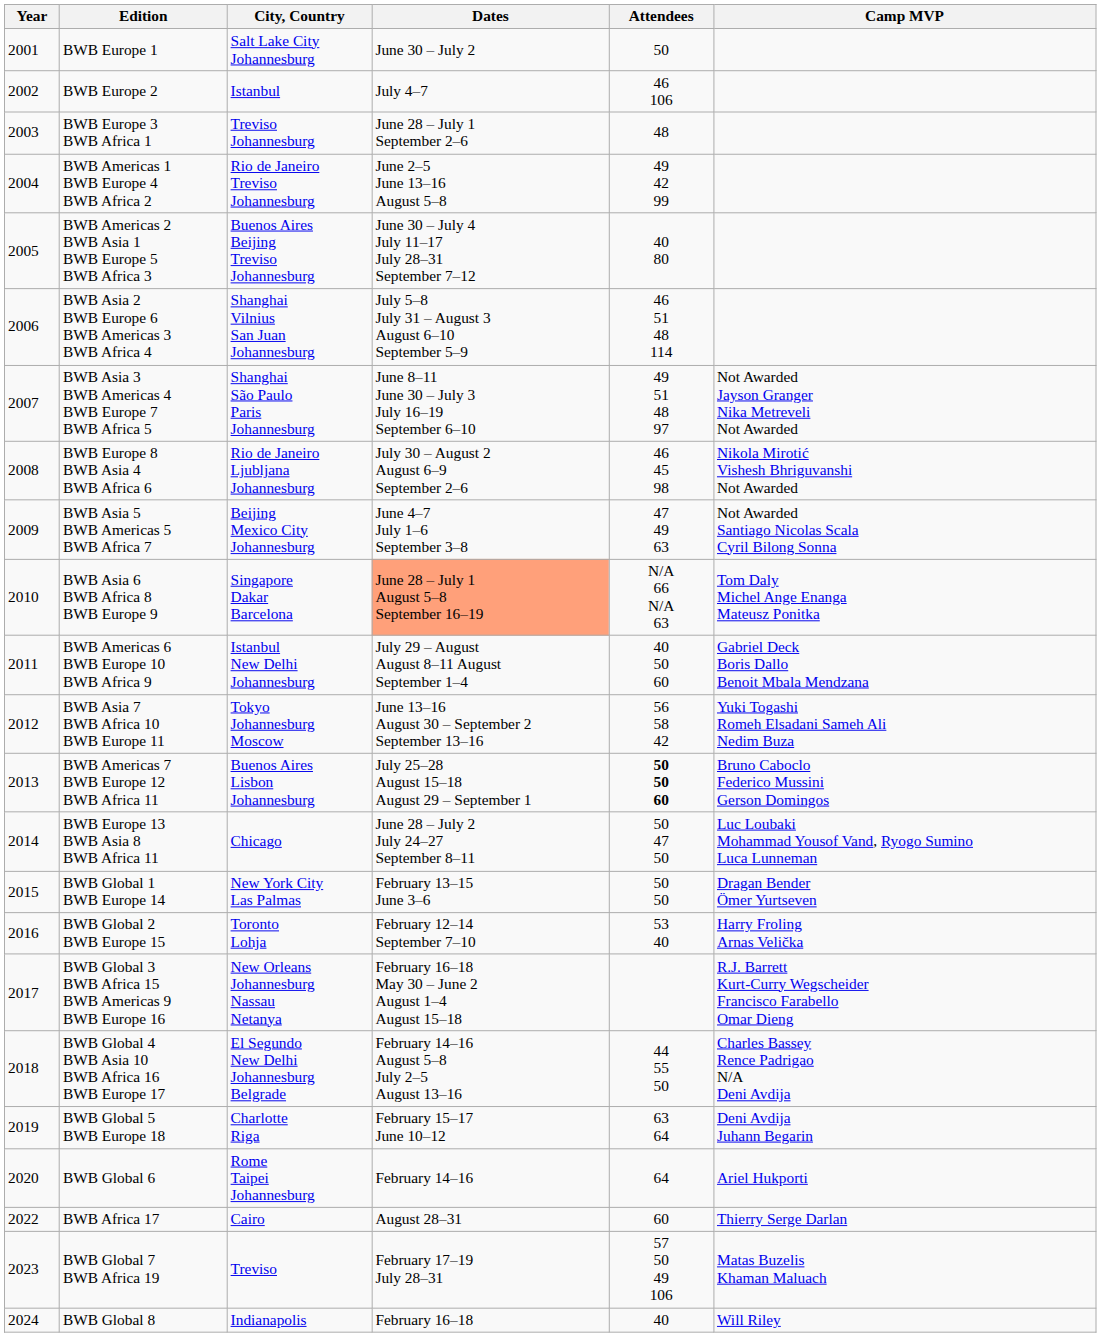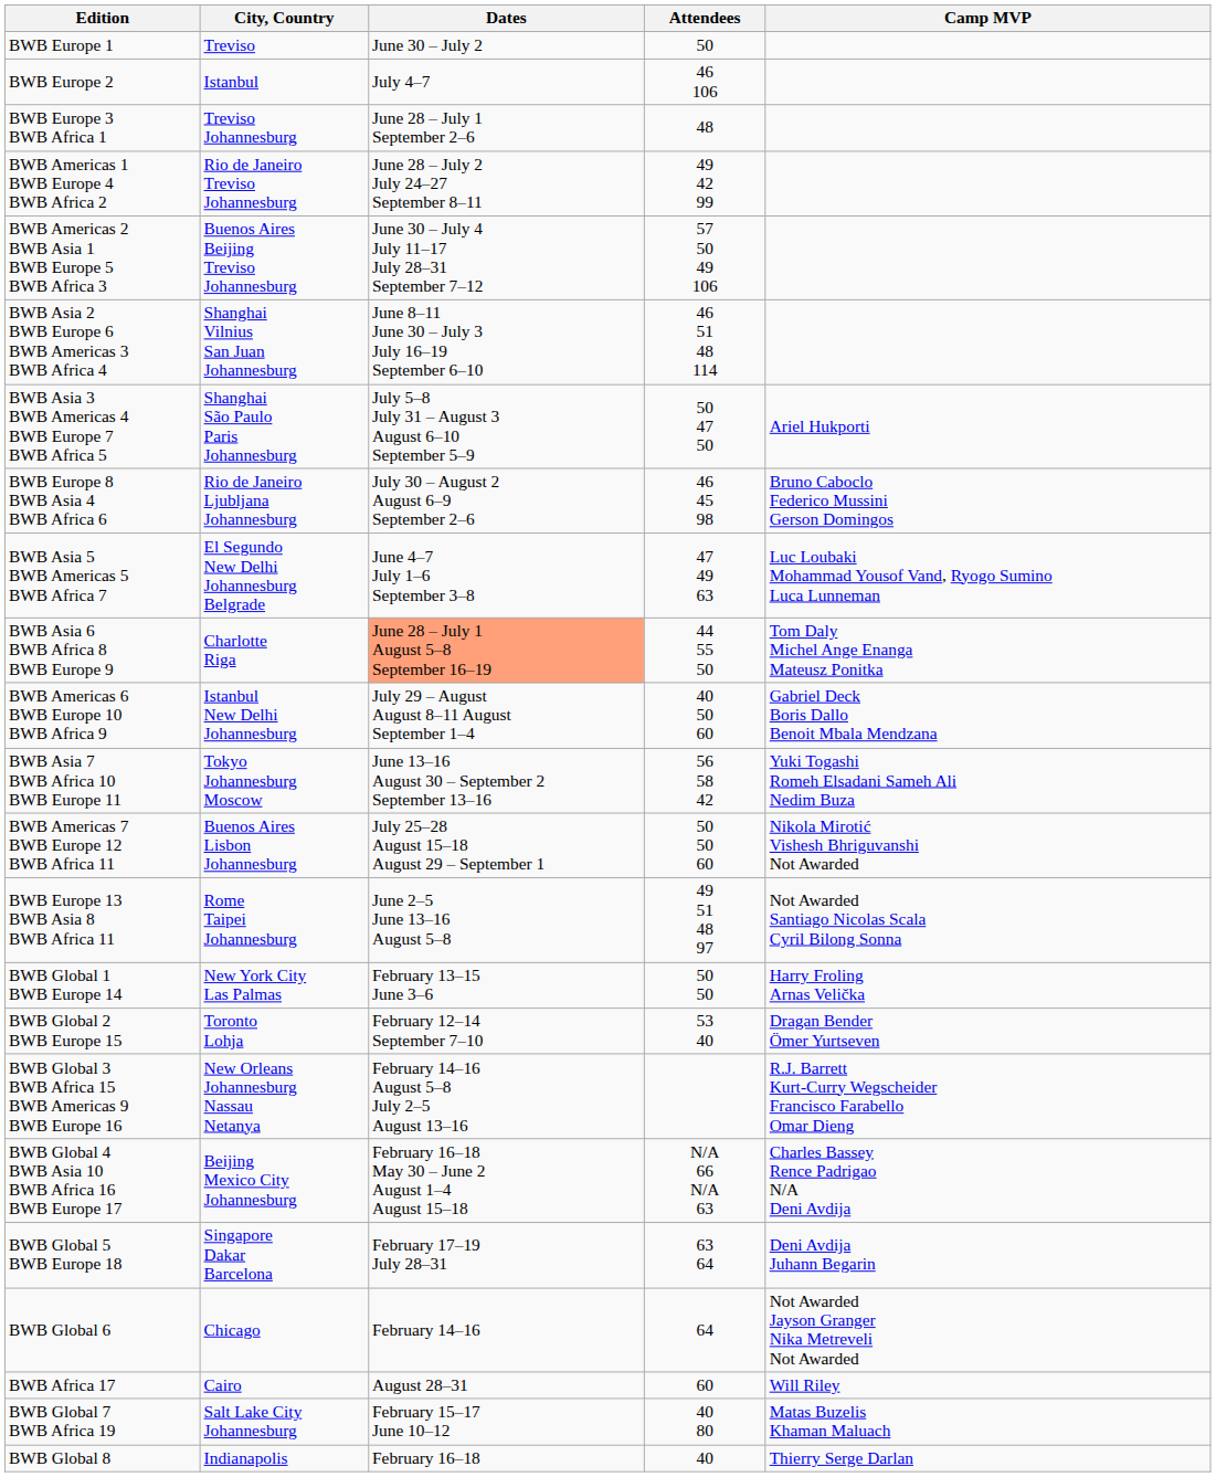- column: Year | 2001 | 2002 | 2003 | 2004 | 2005 | 2006 | 2007 | 2008 | 2009 | 2010 | 2011 | 2012 | 2013 | 2014 | 2015 | 2016 | 2017 | 2018 | 2019 | 2020 | 2022 | 2023 | 2024
BWB Europe 1 | City, Country: Salt Lake City Johannesburg -> Treviso
BWB Americas 1 BWB Europe 4 BWB Africa 2 | Dates: June 2–5 June 13–16 August 5–8 -> June 28 – July 2 July 24–27 September 8–11
BWB Americas 2 BWB Asia 1 BWB Europe 5 BWB Africa 3 | Attendees: 40 80 -> 57 50 49 106
BWB Asia 2 BWB Europe 6 BWB Americas 3 BWB Africa 4 | Dates: July 5–8 July 31 – August 3 August 6–10 September 5–9 -> June 8–11 June 30 – July 3 July 16–19 September 6–10
BWB Asia 3 BWB Americas 4 BWB Europe 7 BWB Africa 5 | Dates: June 8–11 June 30 – July 3 July 16–19 September 6–10 -> July 5–8 July 31 – August 3 August 6–10 September 5–9
BWB Asia 3 BWB Americas 4 BWB Europe 7 BWB Africa 5 | Attendees: 49 51 48 97 -> 50 47 50
BWB Asia 3 BWB Americas 4 BWB Europe 7 BWB Africa 5 | Camp MVP: Not Awarded Jayson Granger Nika Metreveli Not Awarded -> Ariel Hukporti
BWB Europe 8 BWB Asia 4 BWB Africa 6 | Camp MVP: Nikola Mirotić Vishesh Bhriguvanshi Not Awarded -> Bruno Caboclo Federico Mussini Gerson Domingos
BWB Asia 5 BWB Americas 5 BWB Africa 7 | City, Country: Beijing Mexico City Johannesburg -> El Segundo New Delhi Johannesburg Belgrade
BWB Asia 5 BWB Americas 5 BWB Africa 7 | Camp MVP: Not Awarded Santiago Nicolas Scala Cyril Bilong Sonna -> Luc Loubaki Mohammad Yousof Vand, Ryogo Sumino Luca Lunneman
BWB Asia 6 BWB Africa 8 BWB Europe 9 | City, Country: Singapore Dakar Barcelona -> Charlotte Riga
BWB Asia 6 BWB Africa 8 BWB Europe 9 | Attendees: N/A 66 N/A 63 -> 44 55 50
BWB Americas 7 BWB Europe 12 BWB Africa 11 | Attendees: bold -> normal
BWB Americas 7 BWB Europe 12 BWB Africa 11 | Camp MVP: Bruno Caboclo Federico Mussini Gerson Domingos -> Nikola Mirotić Vishesh Bhriguvanshi Not Awarded
BWB Europe 13 BWB Asia 8 BWB Africa 11 | City, Country: Chicago -> Rome Taipei Johannesburg
BWB Europe 13 BWB Asia 8 BWB Africa 11 | Dates: June 28 – July 2 July 24–27 September 8–11 -> June 2–5 June 13–16 August 5–8
BWB Europe 13 BWB Asia 8 BWB Africa 11 | Attendees: 50 47 50 -> 49 51 48 97
BWB Europe 13 BWB Asia 8 BWB Africa 11 | Camp MVP: Luc Loubaki Mohammad Yousof Vand, Ryogo Sumino Luca Lunneman -> Not Awarded Santiago Nicolas Scala Cyril Bilong Sonna
BWB Global 1 BWB Europe 14 | Camp MVP: Dragan Bender Ömer Yurtseven -> Harry Froling Arnas Velička
BWB Global 2 BWB Europe 15 | Camp MVP: Harry Froling Arnas Velička -> Dragan Bender Ömer Yurtseven
BWB Global 3 BWB Africa 15 BWB Americas 9 BWB Europe 16 | Dates: February 16–18 May 30 – June 2 August 1–4 August 15–18 -> February 14–16 August 5–8 July 2–5 August 13–16
BWB Global 4 BWB Asia 10 BWB Africa 16 BWB Europe 17 | City, Country: El Segundo New Delhi Johannesburg Belgrade -> Beijing Mexico City Johannesburg
BWB Global 4 BWB Asia 10 BWB Africa 16 BWB Europe 17 | Dates: February 14–16 August 5–8 July 2–5 August 13–16 -> February 16–18 May 30 – June 2 August 1–4 August 15–18
BWB Global 4 BWB Asia 10 BWB Africa 16 BWB Europe 17 | Attendees: 44 55 50 -> N/A 66 N/A 63
BWB Global 5 BWB Europe 18 | City, Country: Charlotte Riga -> Singapore Dakar Barcelona
BWB Global 5 BWB Europe 18 | Dates: February 15–17 June 10–12 -> February 17–19 July 28–31
BWB Global 6 | City, Country: Rome Taipei Johannesburg -> Chicago
BWB Global 6 | Camp MVP: Ariel Hukporti -> Not Awarded Jayson Granger Nika Metreveli Not Awarded
BWB Africa 17 | Camp MVP: Thierry Serge Darlan -> Will Riley
BWB Global 7 BWB Africa 19 | City, Country: Treviso -> Salt Lake City Johannesburg
BWB Global 7 BWB Africa 19 | Dates: February 17–19 July 28–31 -> February 15–17 June 10–12
BWB Global 7 BWB Africa 19 | Attendees: 57 50 49 106 -> 40 80
BWB Global 8 | Camp MVP: Will Riley -> Thierry Serge Darlan
